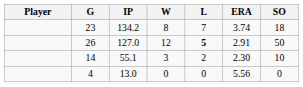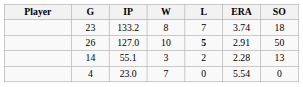23 | IP: 134.2 -> 133.2
26 | W: 12 -> 10
14 | ERA: 2.30 -> 2.28
14 | SO: 10 -> 13
4 | IP: 13.0 -> 23.0
4 | W: 0 -> 7
4 | ERA: 5.56 -> 5.54
